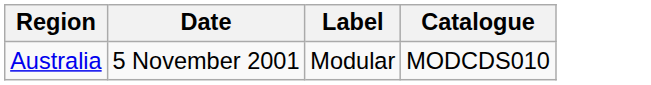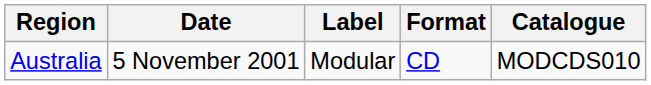+ column: Format | CD
